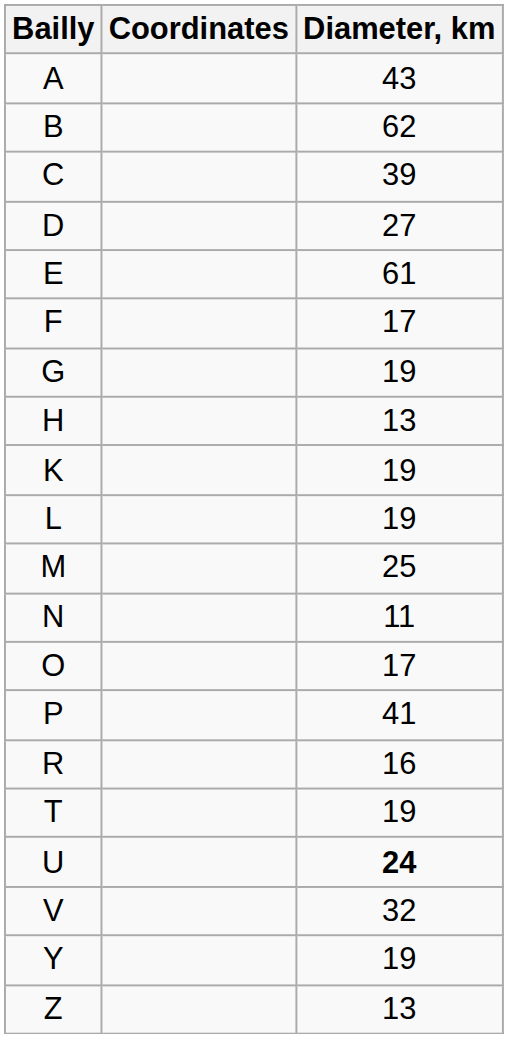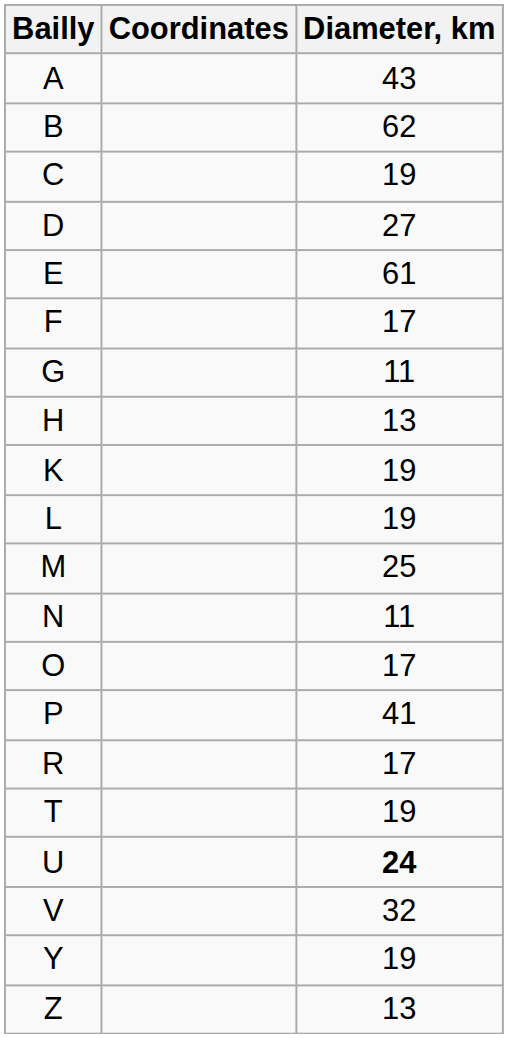C | Diameter, km: 39 -> 19
G | Diameter, km: 19 -> 11
R | Diameter, km: 16 -> 17
